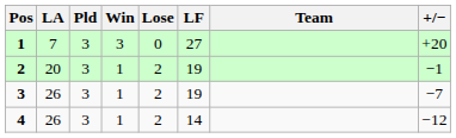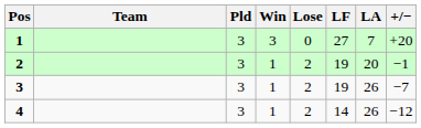columns swapped: Team <-> LA
